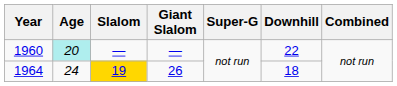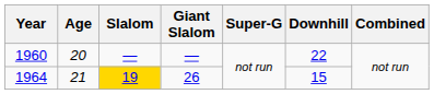1960 | Age: paleturquoise background -> no background
1964 | Age: 24 -> 21
1964 | Downhill: 18 -> 15
